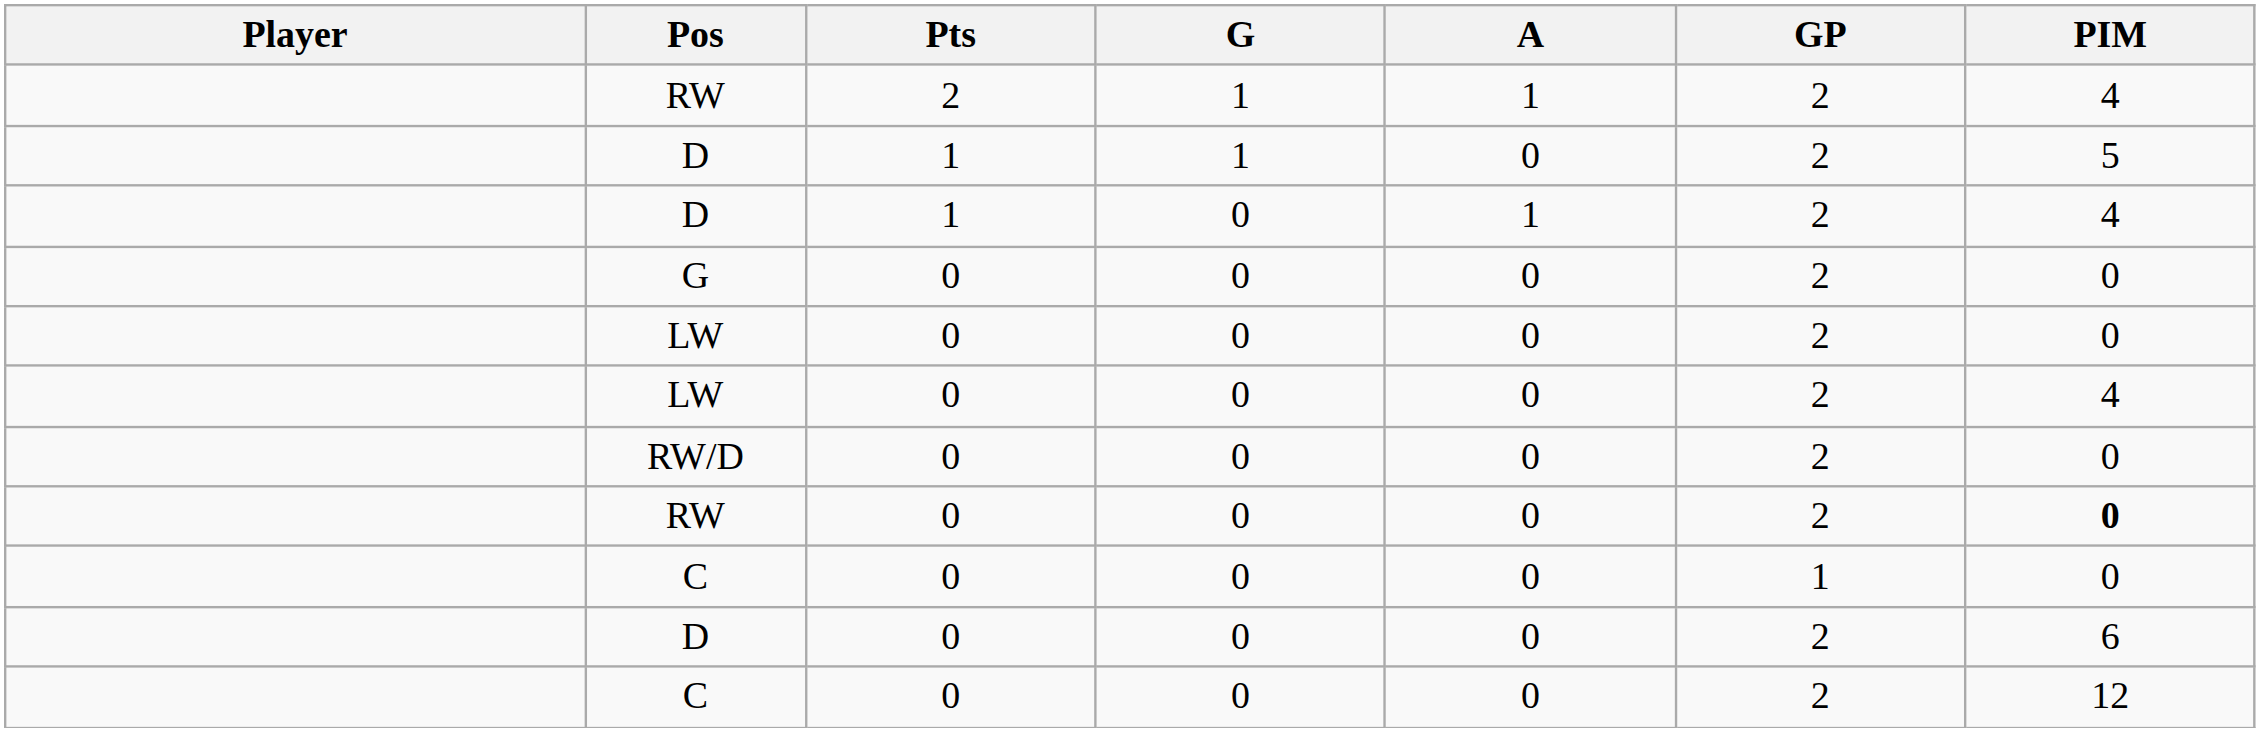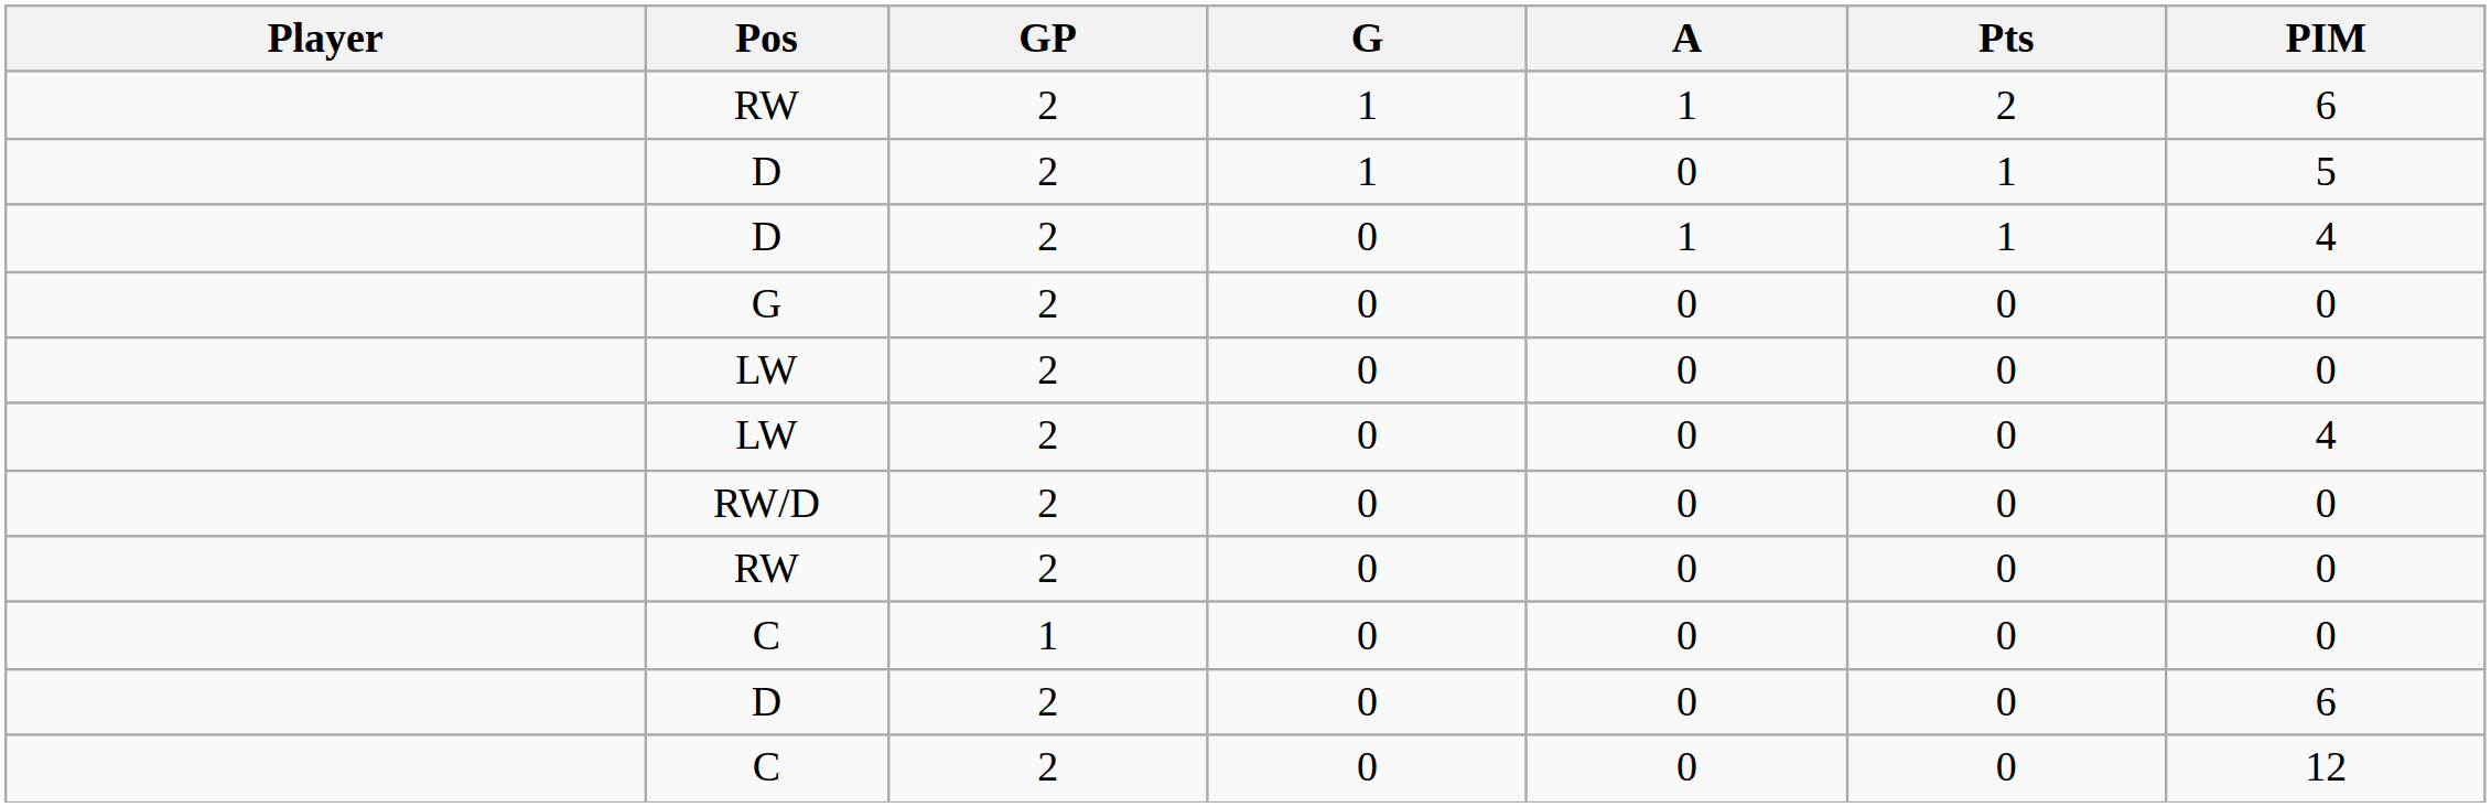columns swapped: GP <-> Pts
RW / 1 | PIM: 4 -> 6
RW / 0 | PIM: bold -> normal
